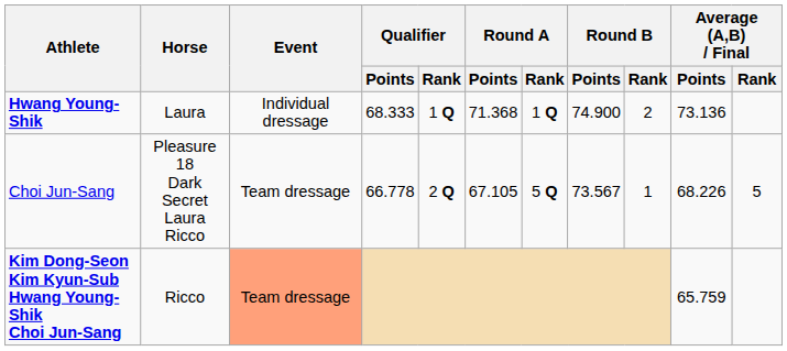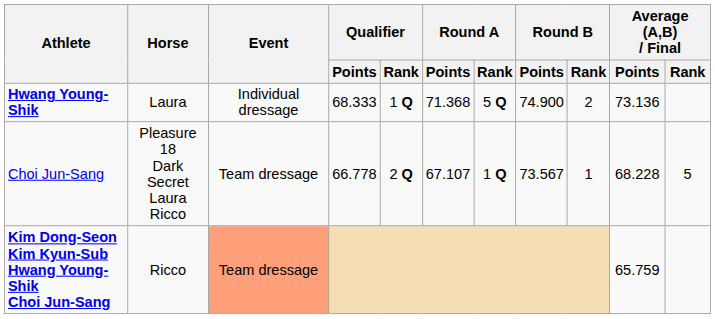Hwang Young-Shik | Round A / Rank: 1 Q -> 5 Q
Choi Jun-Sang | Round A / Points: 67.105 -> 67.107
Choi Jun-Sang | Round A / Rank: 5 Q -> 1 Q
Choi Jun-Sang | Average (A,B) / Final / Points: 68.226 -> 68.228
